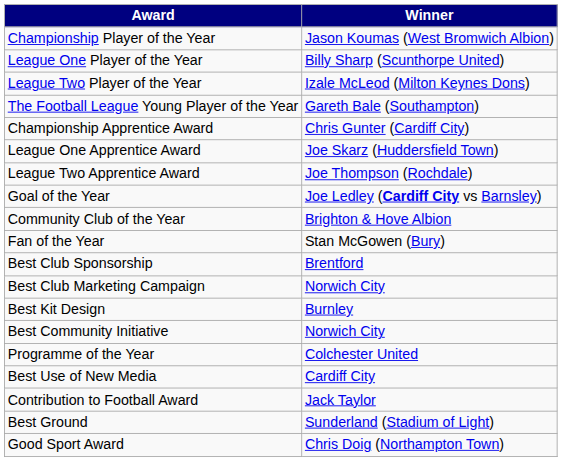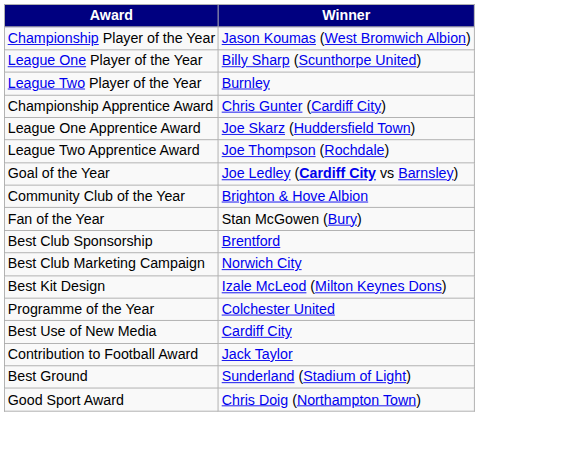League Two Player of the Year | Winner: Izale McLeod (Milton Keynes Dons) -> Burnley
- row: The Football League Young Player of the Year | Gareth Bale (Southampton)
Best Kit Design | Winner: Burnley -> Izale McLeod (Milton Keynes Dons)
- row: Best Community Initiative | Norwich City
